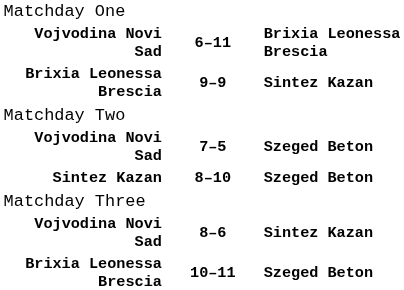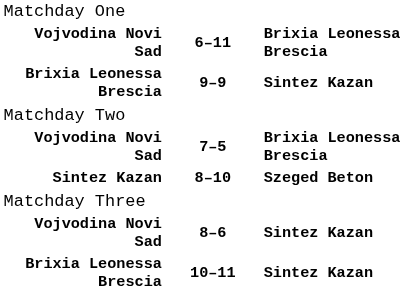7–5 | column 3: Szeged Beton -> Brixia Leonessa Brescia
10–11 | column 3: Szeged Beton -> Sintez Kazan
